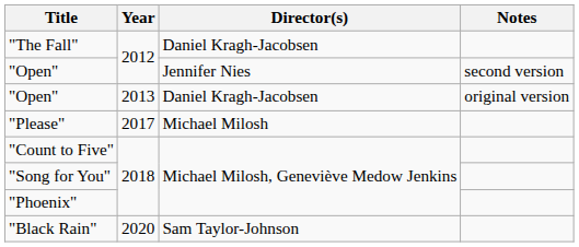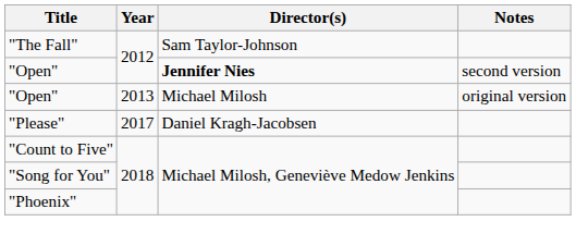"The Fall" | Director(s): Daniel Kragh-Jacobsen -> Sam Taylor-Johnson
"Open" / 2012 | Director(s): normal -> bold
"Open" / 2013 | Director(s): Daniel Kragh-Jacobsen -> Michael Milosh
"Please" | Director(s): Michael Milosh -> Daniel Kragh-Jacobsen
- row: "Black Rain" | 2020 | Sam Taylor-Johnson
